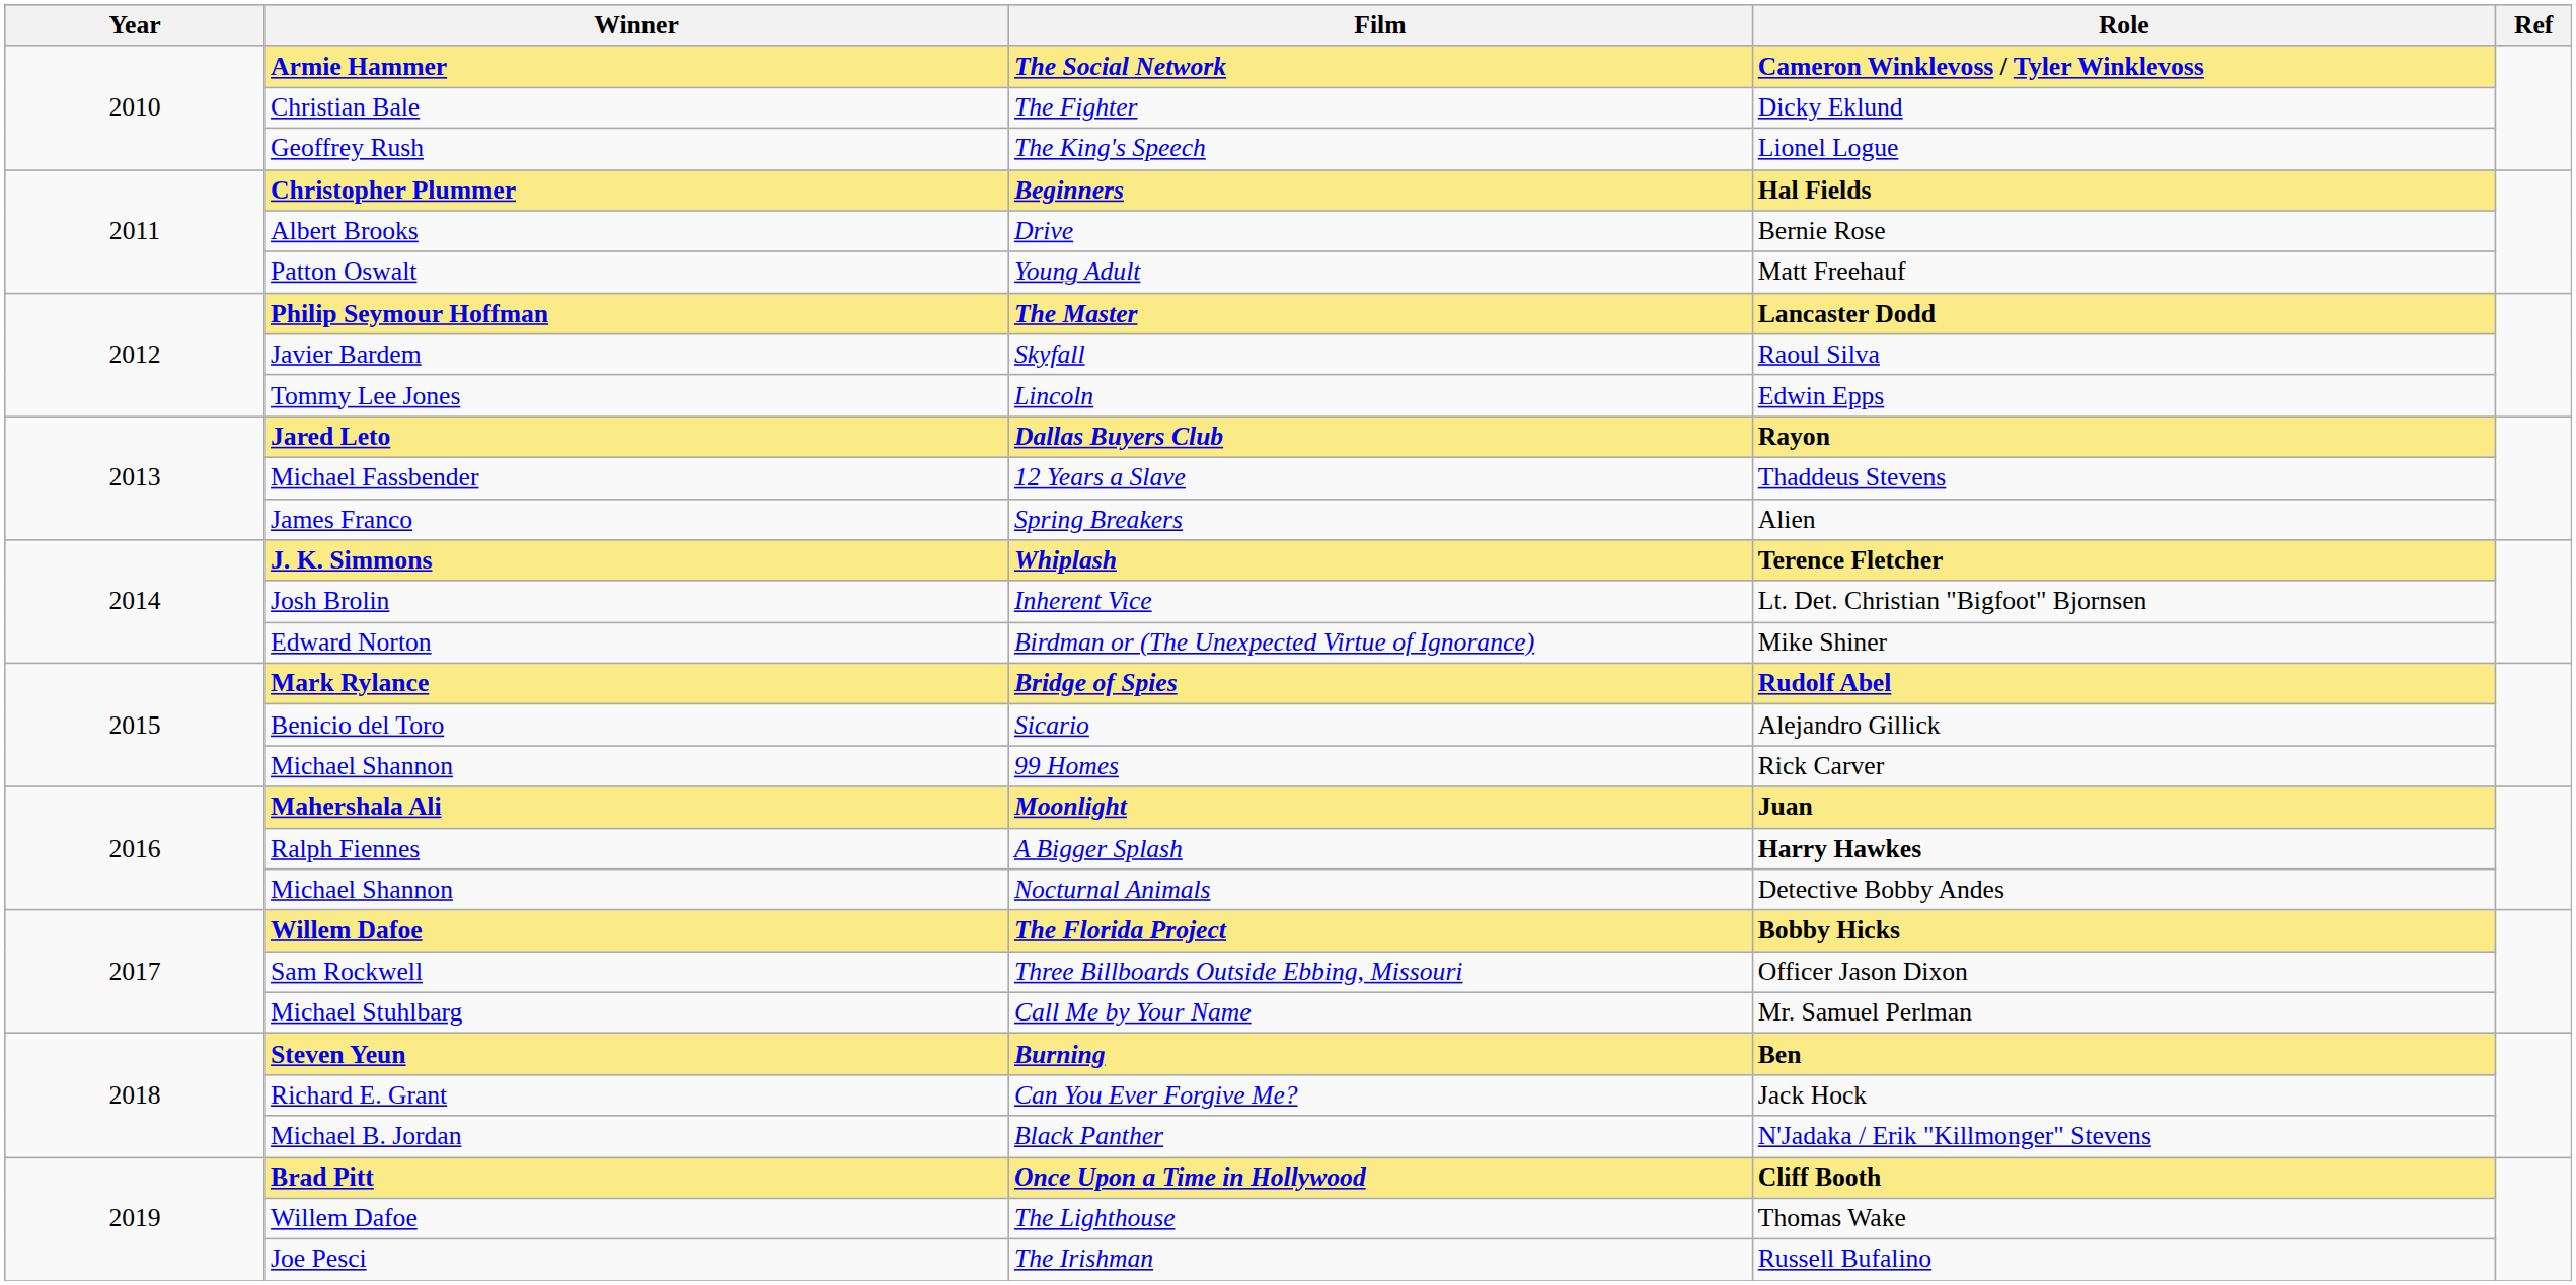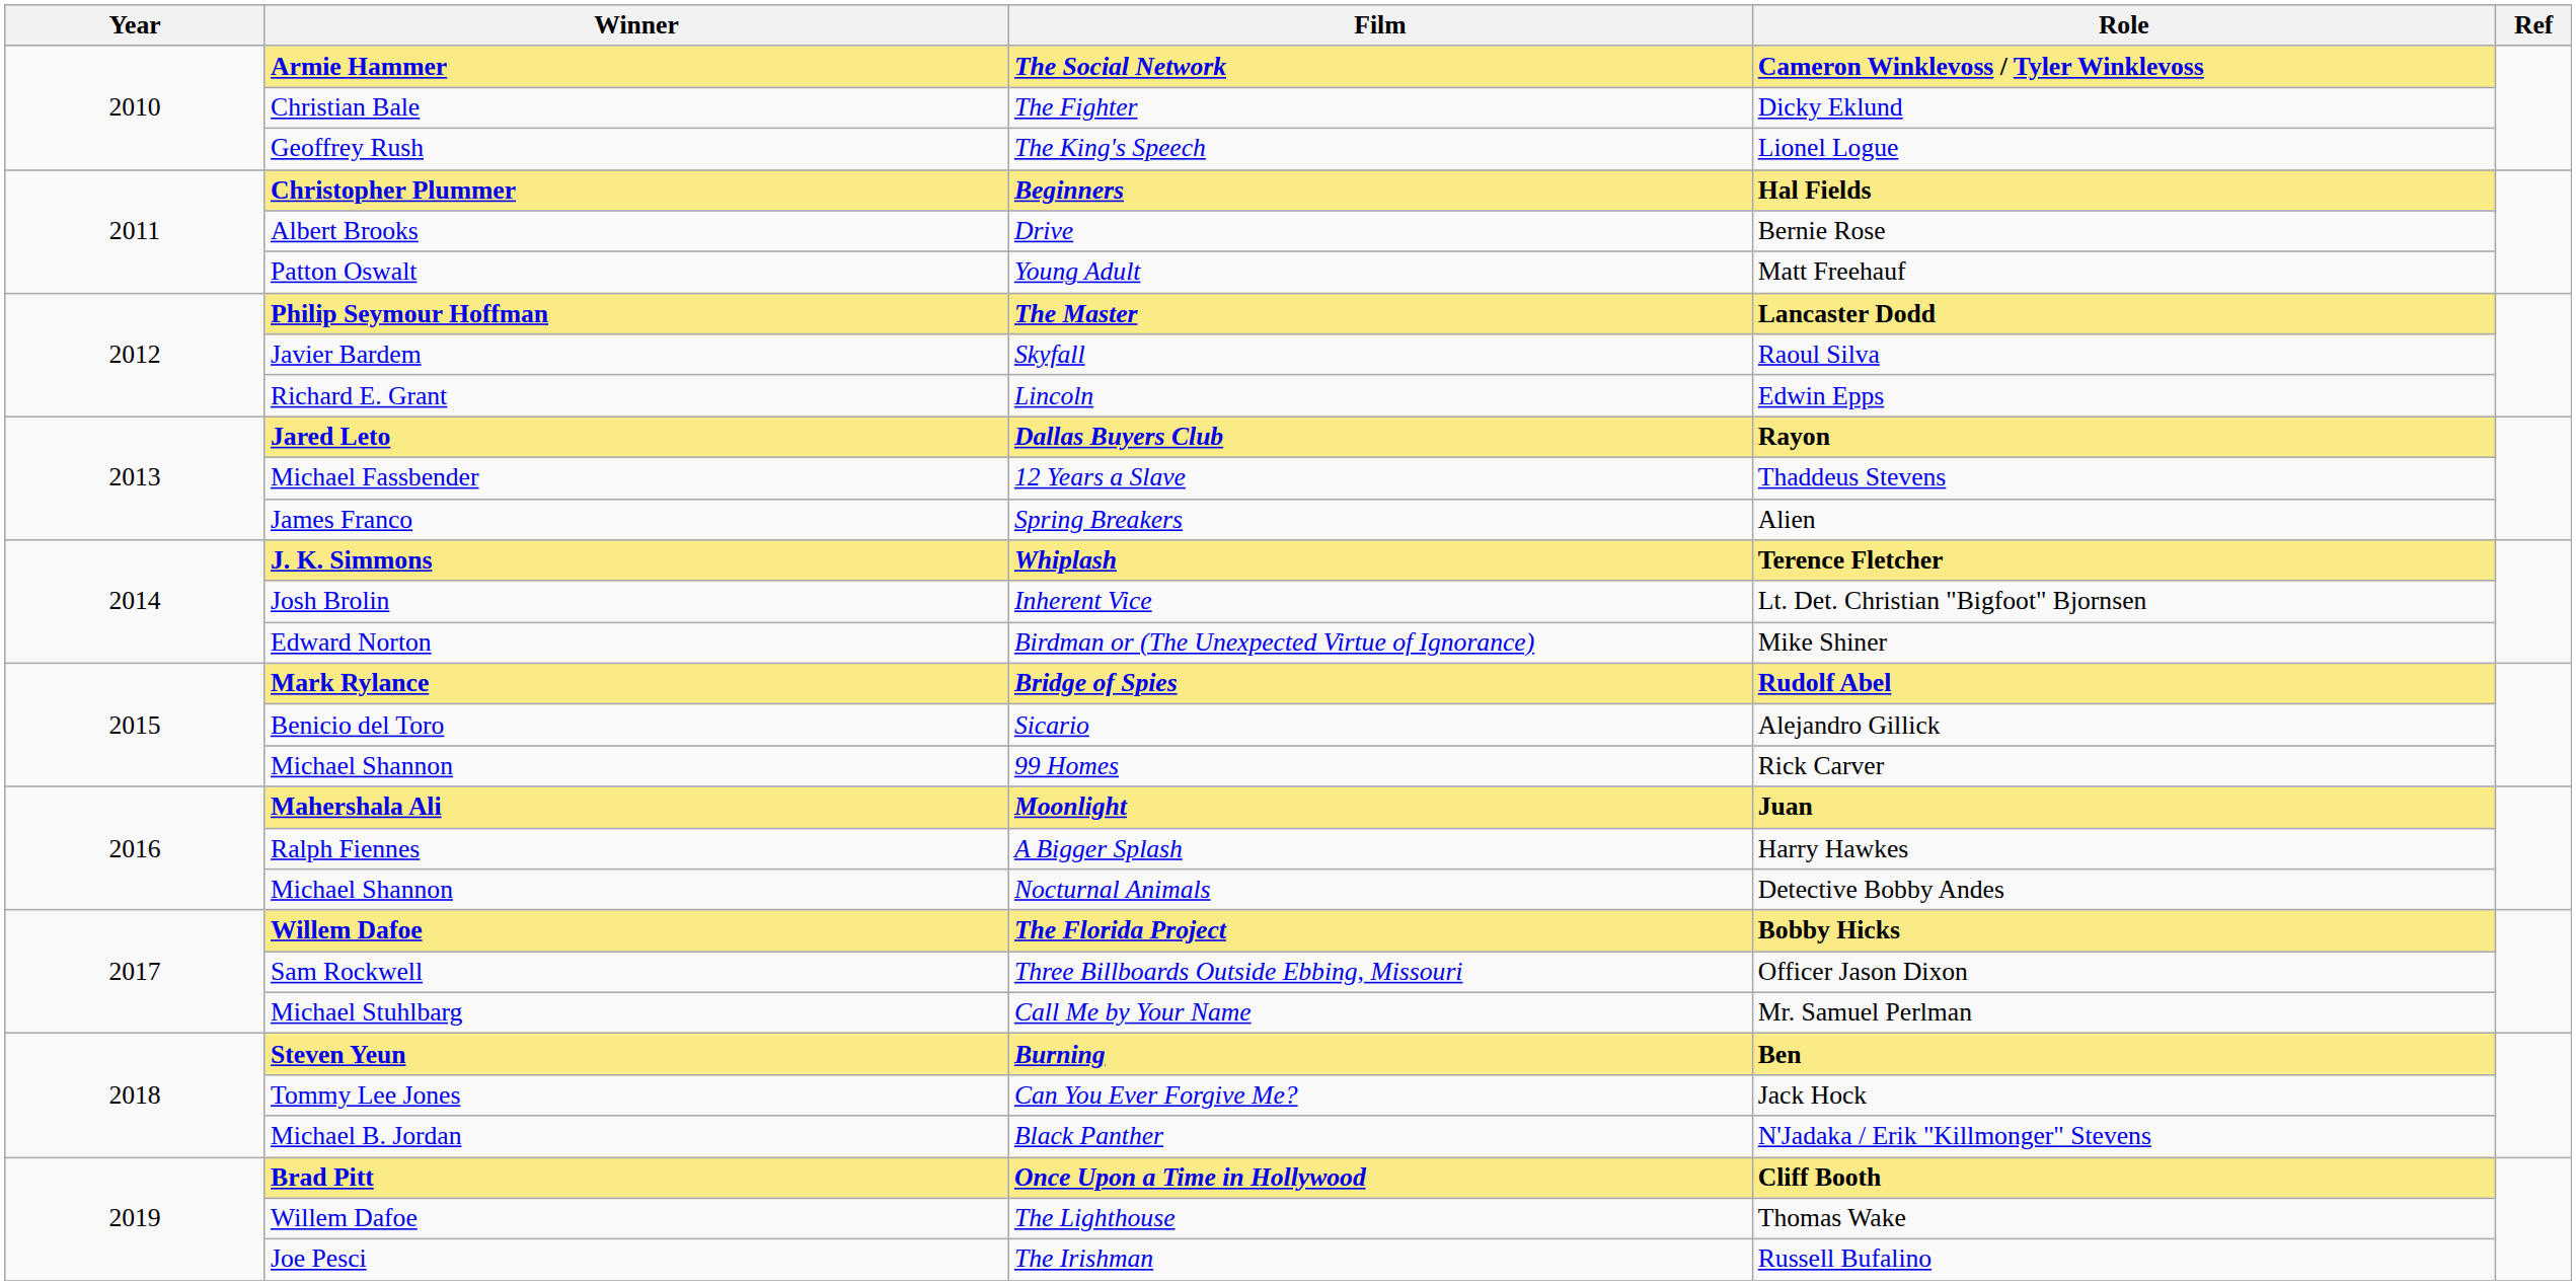Lincoln | Winner: Tommy Lee Jones -> Richard E. Grant
A Bigger Splash | Role: bold -> normal
Can You Ever Forgive Me? | Winner: Richard E. Grant -> Tommy Lee Jones
